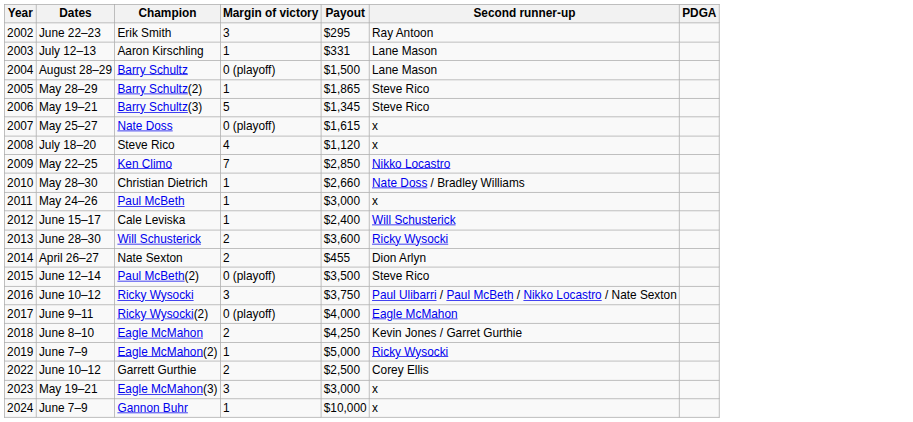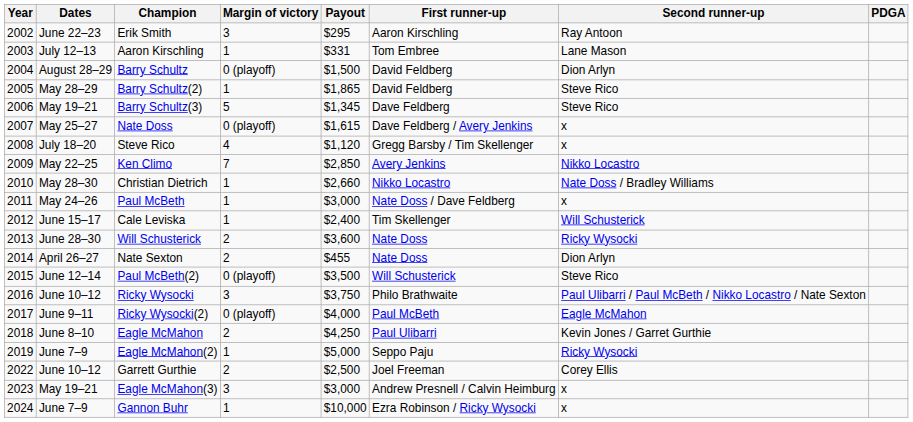+ column: First runner-up | Aaron Kirschling | Tom Embree | David Feldberg | David Feldberg | Dave Feldberg | Dave Feldberg / Avery Jenkins | Gregg Barsby / Tim Skellenger | Avery Jenkins | Nikko Locastro | Nate Doss / Dave Feldberg | Tim Skellenger | Nate Doss | Nate Doss | Will Schusterick | Philo Brathwaite | Paul McBeth | Paul Ulibarri | Seppo Paju | Joel Freeman | Andrew Presnell / Calvin Heimburg | Ezra Robinson / Ricky Wysocki
Barry Schultz | Second runner-up: Lane Mason -> Dion Arlyn
